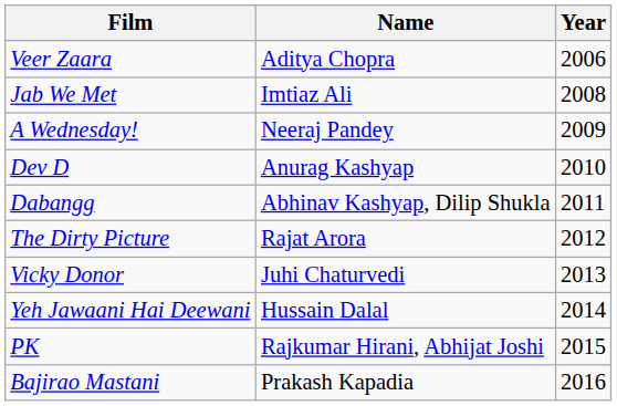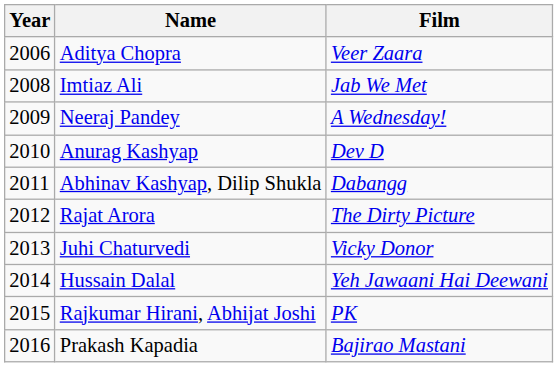columns swapped: Year <-> Film
